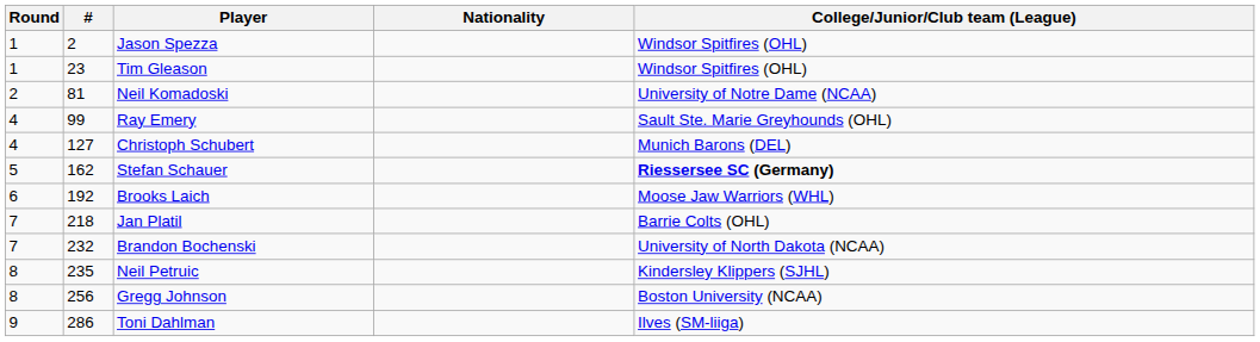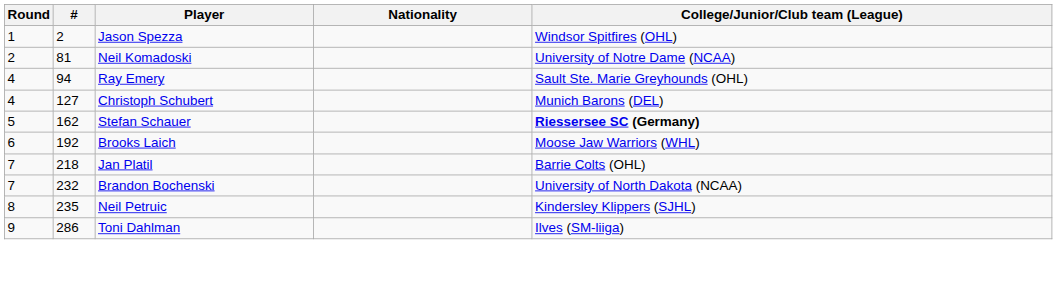- row: 1 | 23 | Tim Gleason | Windsor Spitfires (OHL)
Ray Emery | #: 99 -> 94
- row: 8 | 256 | Gregg Johnson | Boston University (NCAA)
